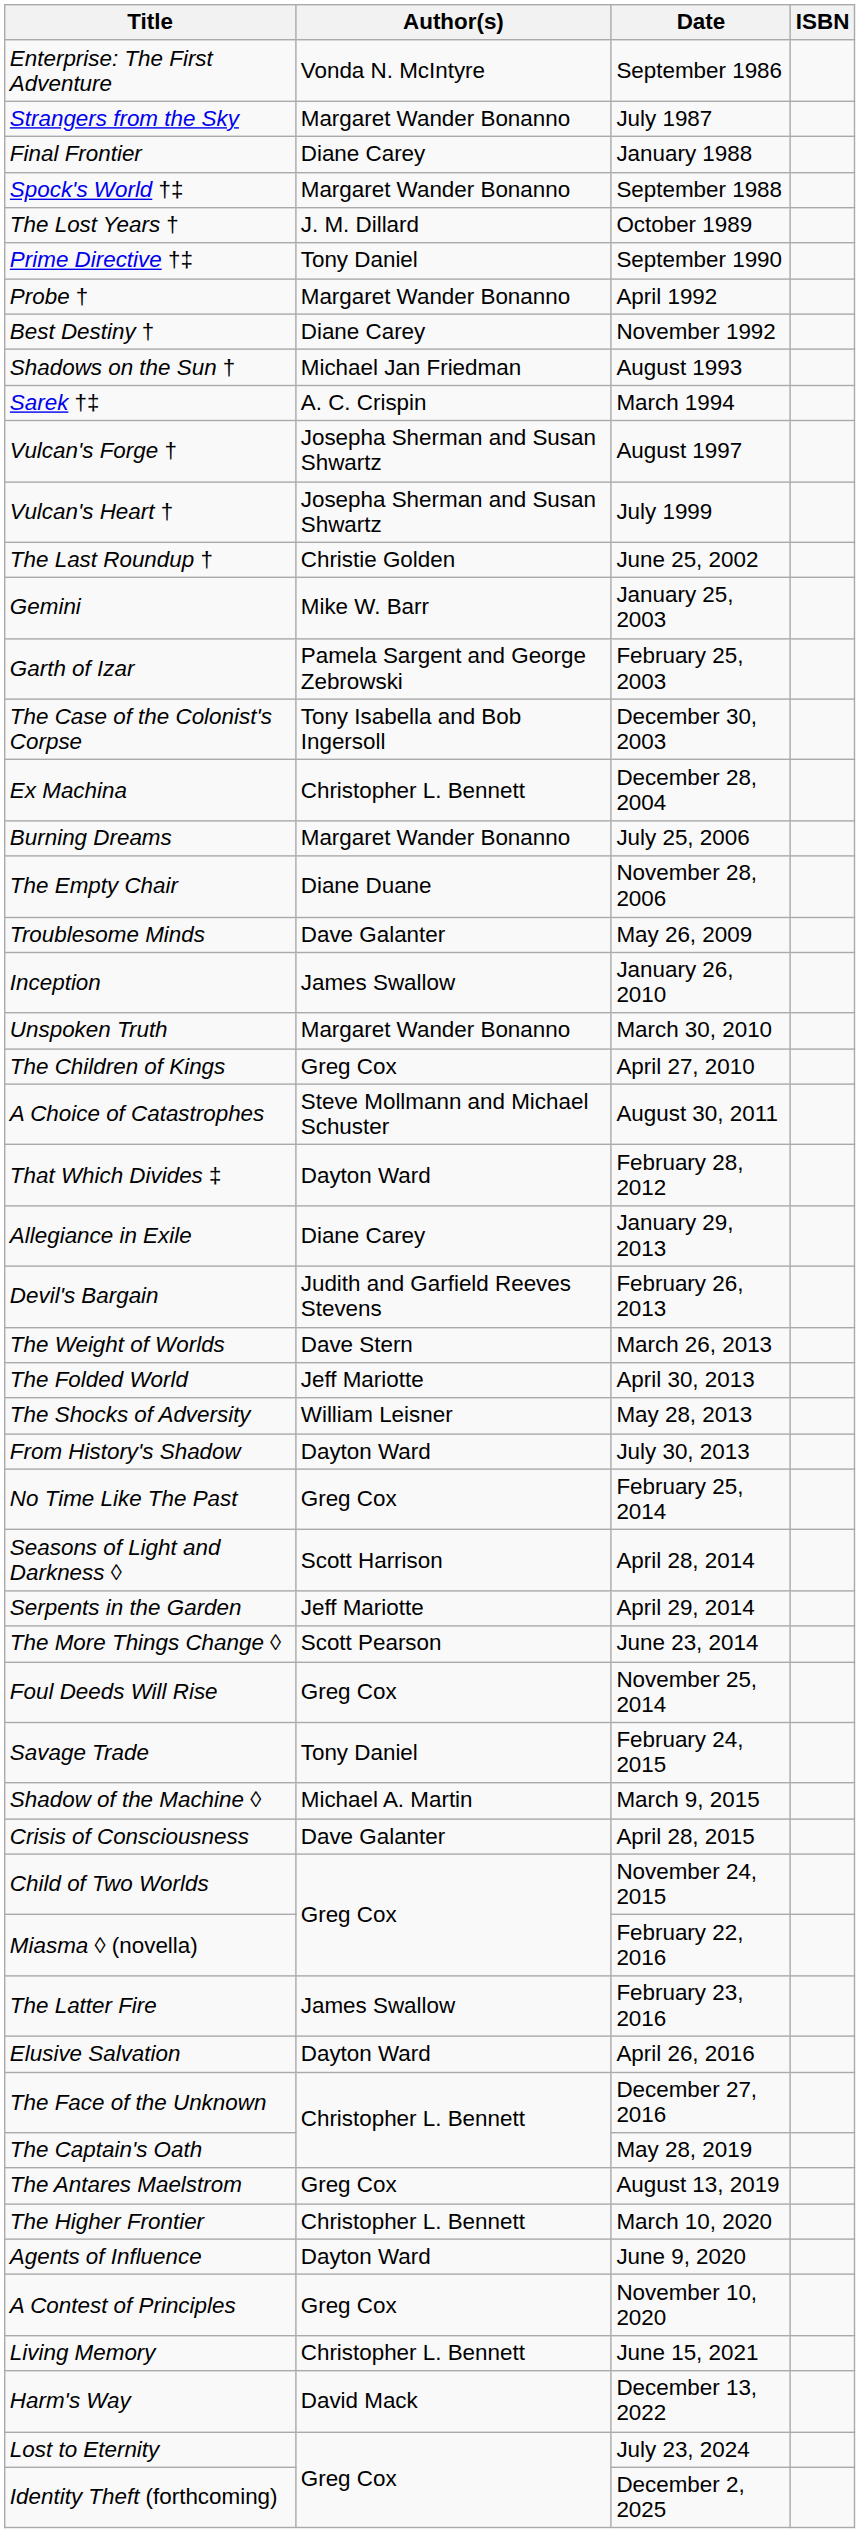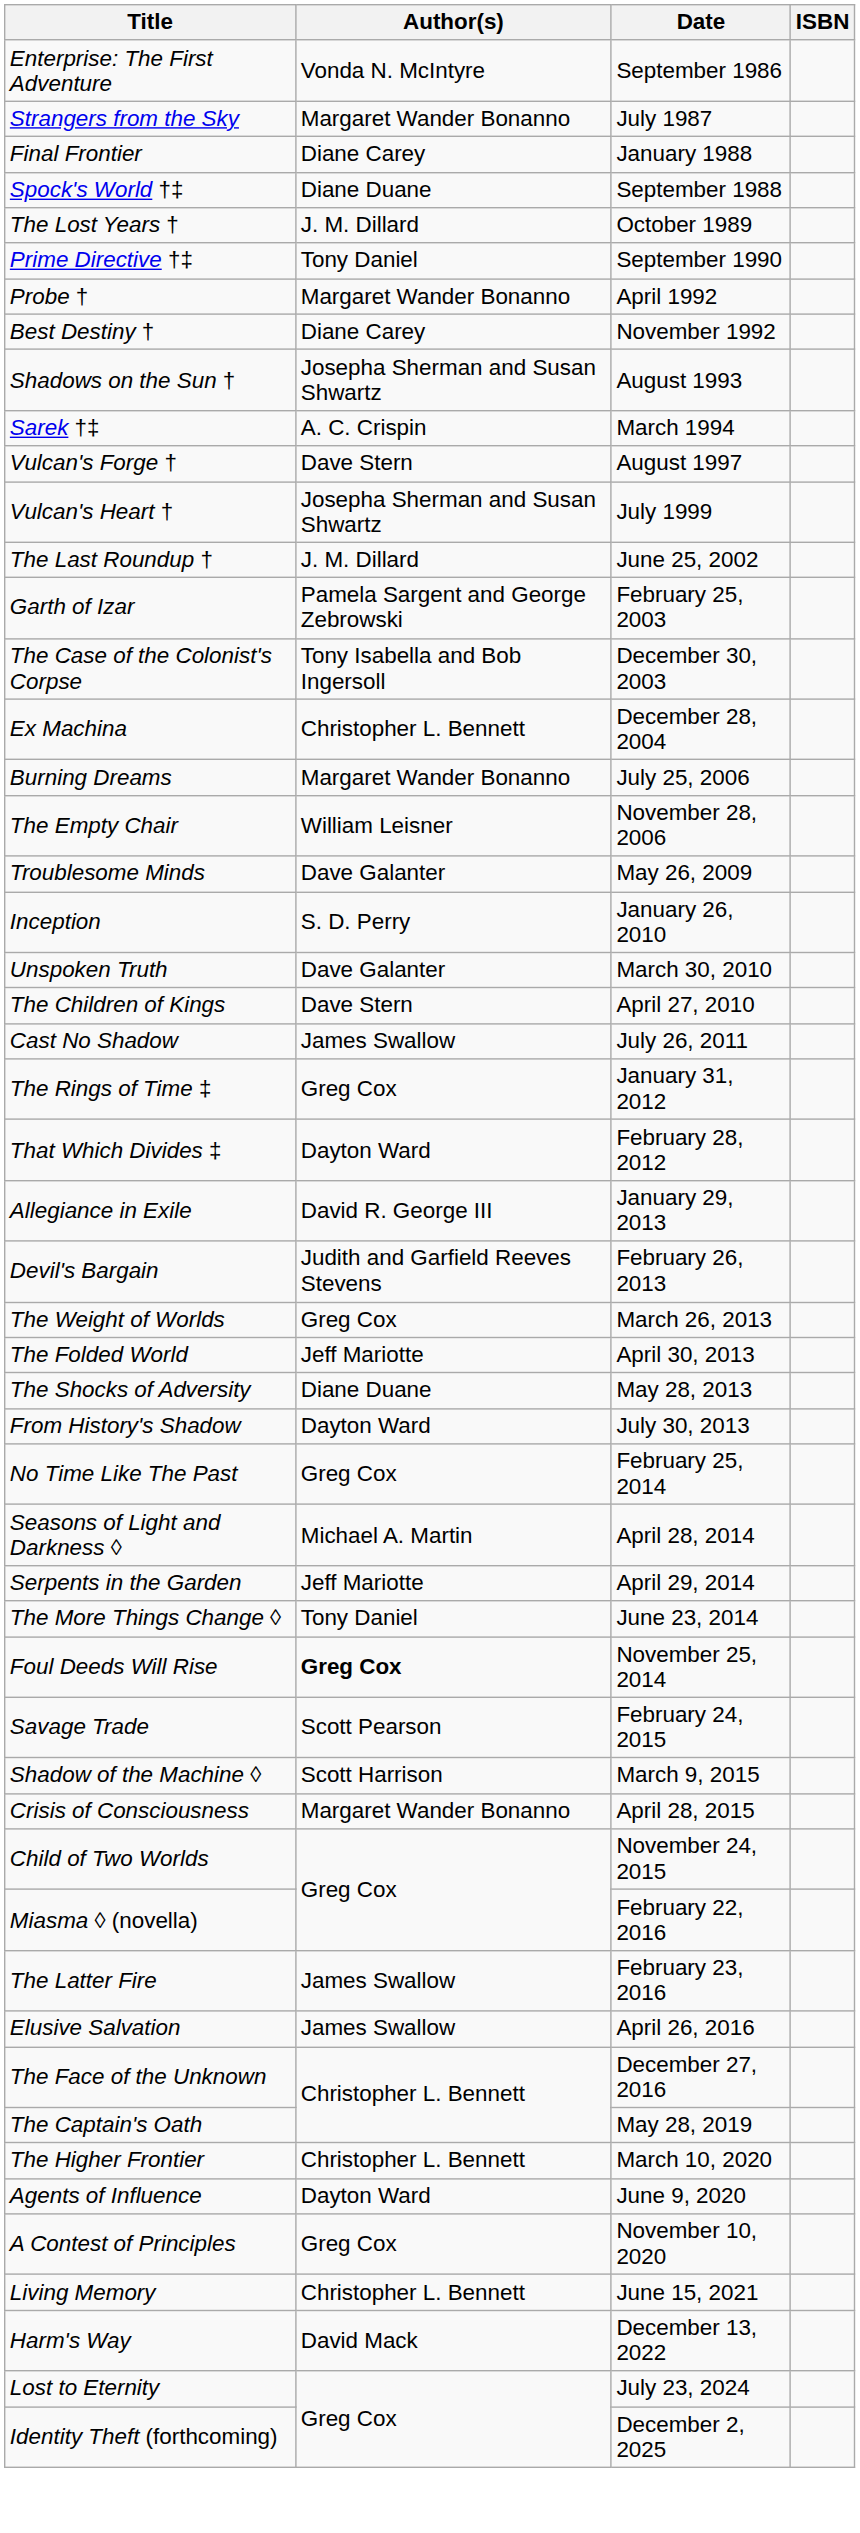Spock's World †‡ | Author(s): Margaret Wander Bonanno -> Diane Duane
Shadows on the Sun † | Author(s): Michael Jan Friedman -> Josepha Sherman and Susan Shwartz
Vulcan's Forge † | Author(s): Josepha Sherman and Susan Shwartz -> Dave Stern
The Last Roundup † | Author(s): Christie Golden -> J. M. Dillard
- row: Gemini | Mike W. Barr | January 25, 2003
The Empty Chair | Author(s): Diane Duane -> William Leisner
Inception | Author(s): James Swallow -> S. D. Perry
Unspoken Truth | Author(s): Margaret Wander Bonanno -> Dave Galanter
The Children of Kings | Author(s): Greg Cox -> Dave Stern
+ row: Cast No Shadow | James Swallow | July 26, 2011
- row: A Choice of Catastrophes | Steve Mollmann and Michael Schuster | August 30, 2011
+ row: The Rings of Time ‡ | Greg Cox | January 31, 2012
Allegiance in Exile | Author(s): Diane Carey -> David R. George III
The Weight of Worlds | Author(s): Dave Stern -> Greg Cox
The Shocks of Adversity | Author(s): William Leisner -> Diane Duane
Seasons of Light and Darkness ◊ | Author(s): Scott Harrison -> Michael A. Martin
The More Things Change ◊ | Author(s): Scott Pearson -> Tony Daniel
Foul Deeds Will Rise | Author(s): normal -> bold
Savage Trade | Author(s): Tony Daniel -> Scott Pearson
Shadow of the Machine ◊ | Author(s): Michael A. Martin -> Scott Harrison
Crisis of Consciousness | Author(s): Dave Galanter -> Margaret Wander Bonanno
Elusive Salvation | Author(s): Dayton Ward -> James Swallow
- row: The Antares Maelstrom | Greg Cox | August 13, 2019
